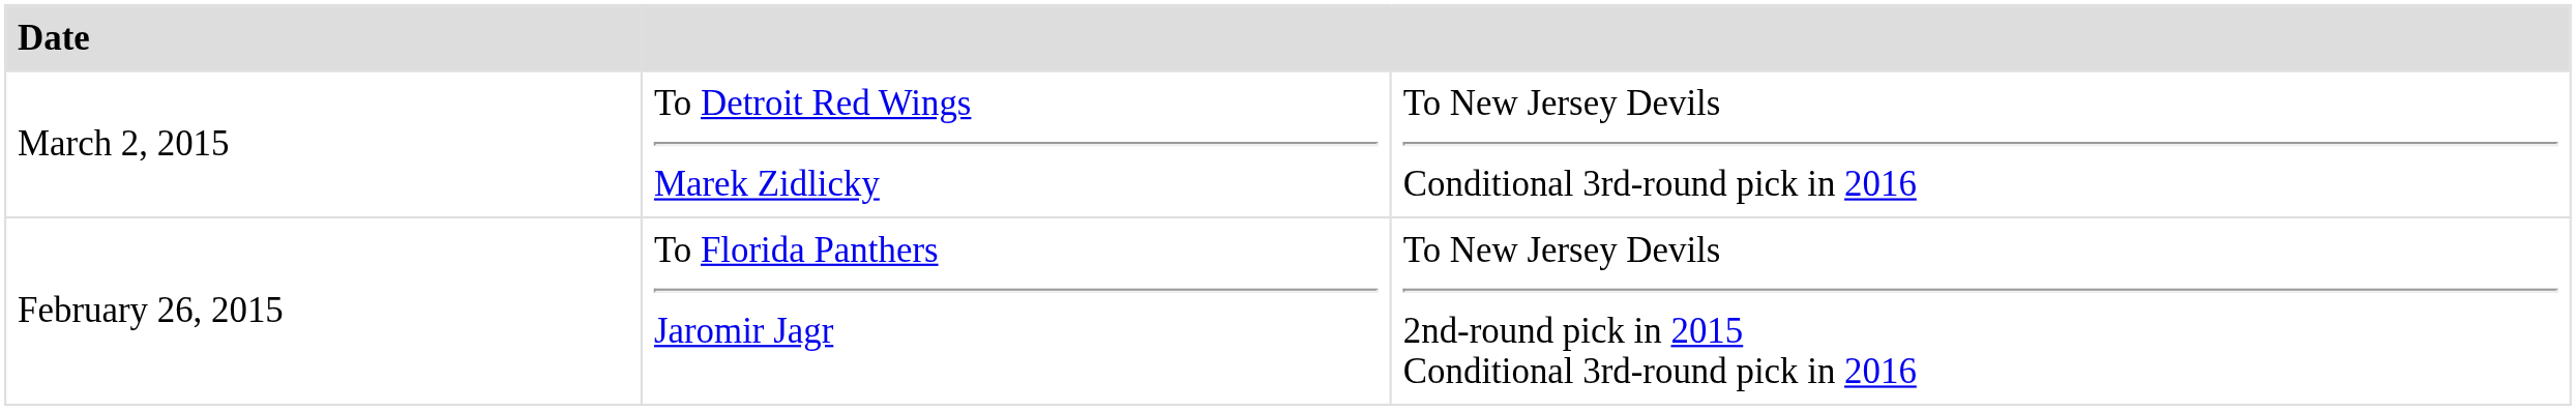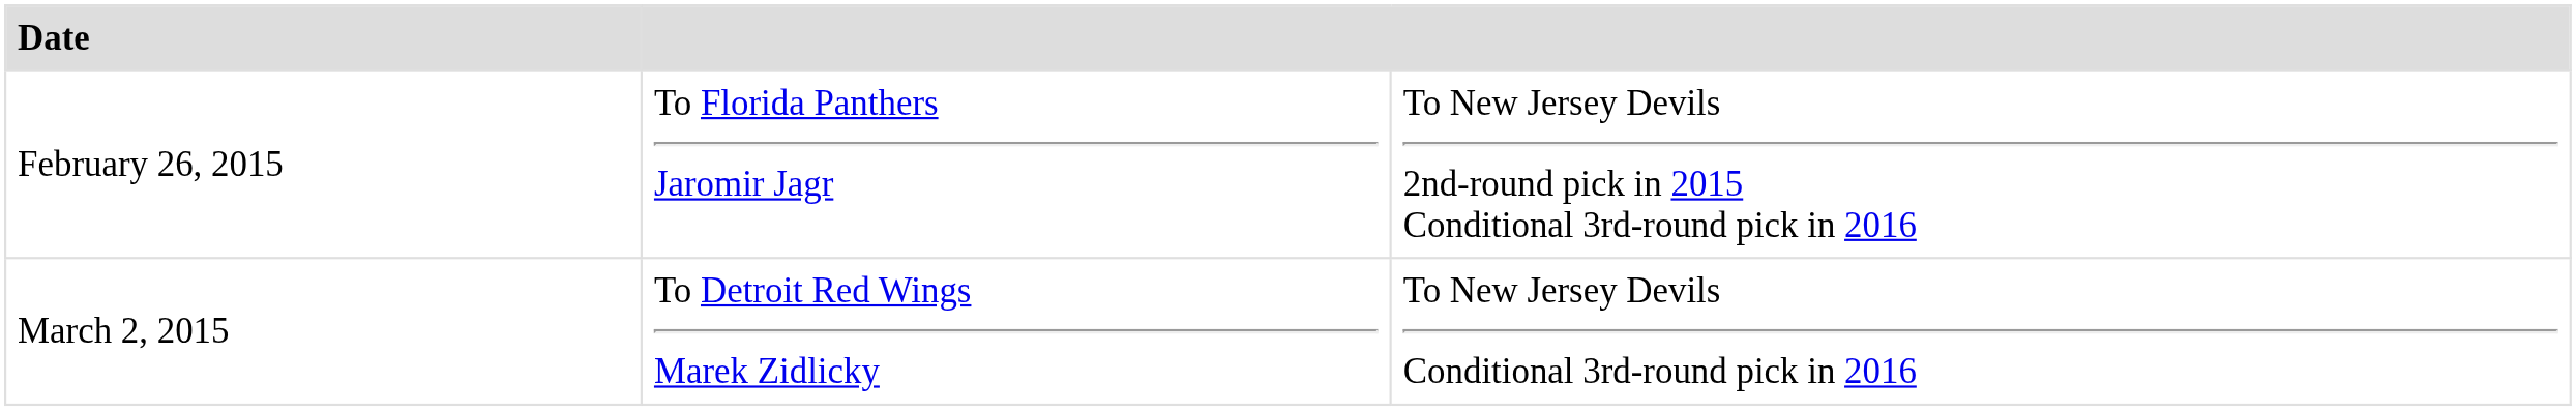rows swapped: February 26, 2015 <-> March 2, 2015
